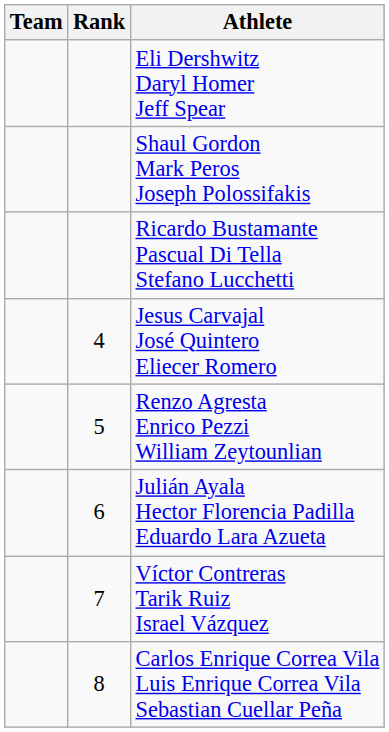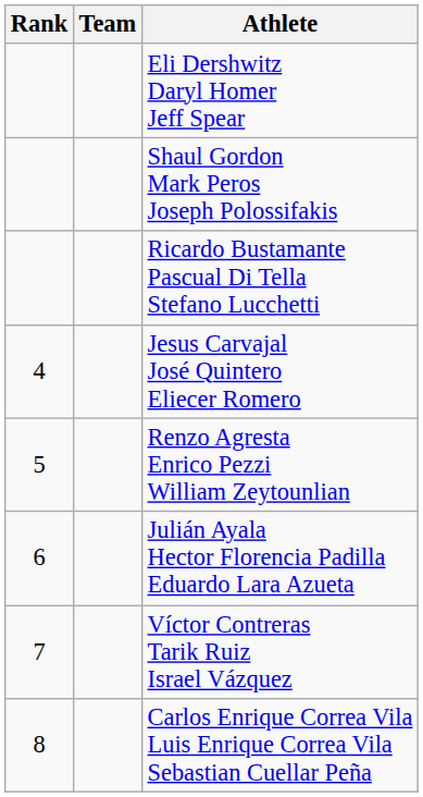columns swapped: Rank <-> Team
